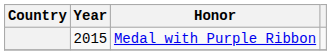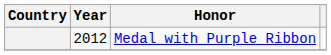Medal with Purple Ribbon | Year: 2015 -> 2012
